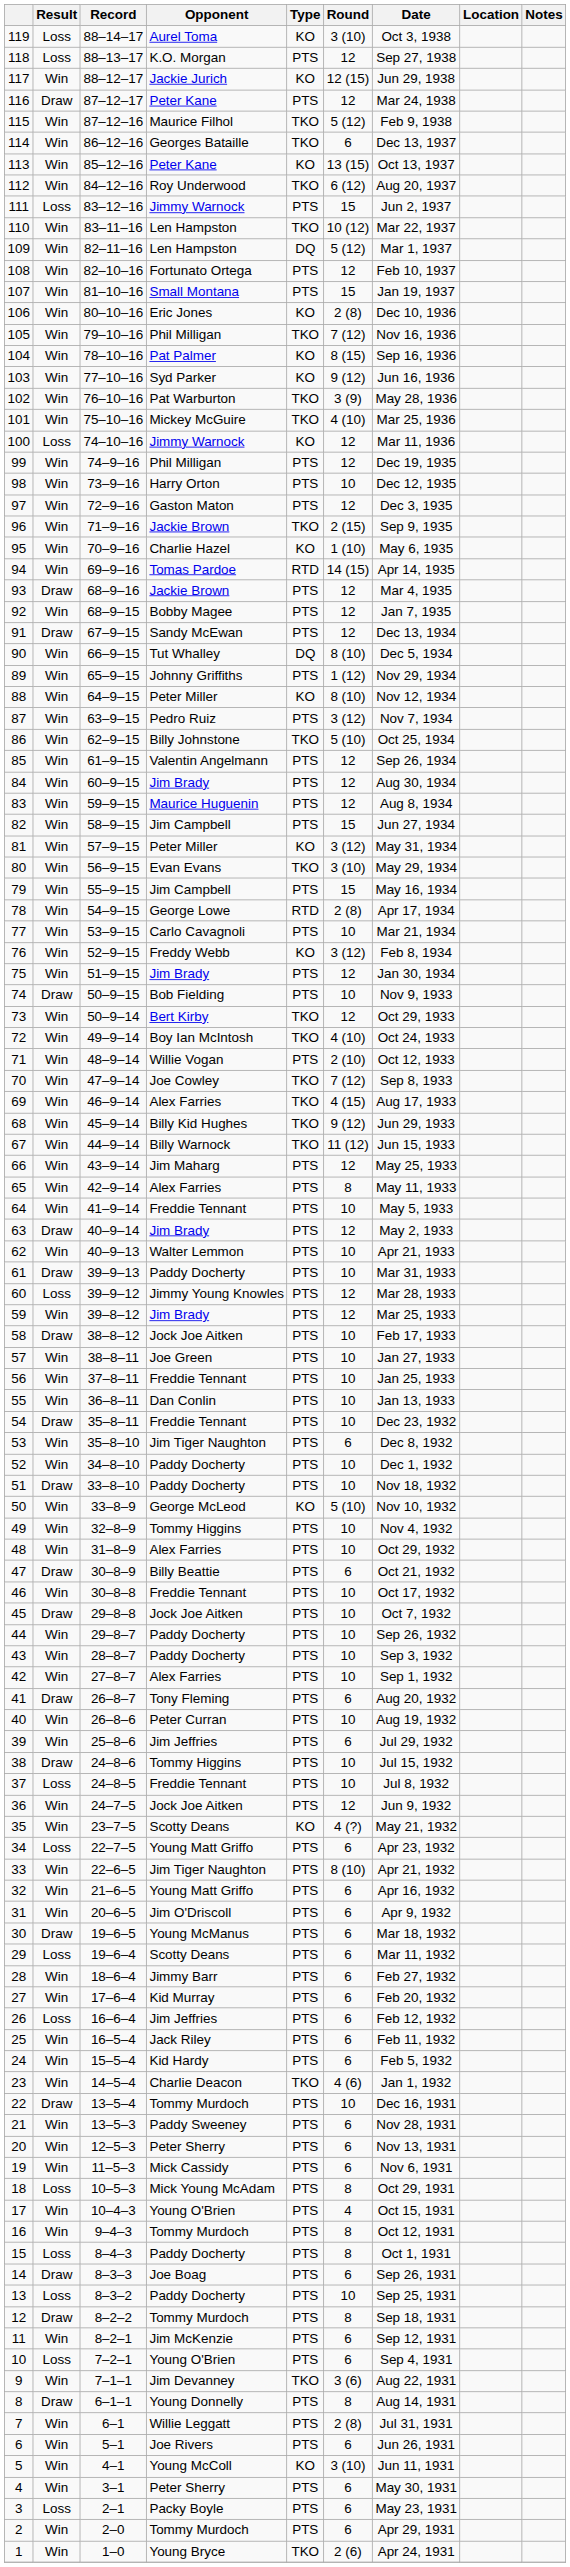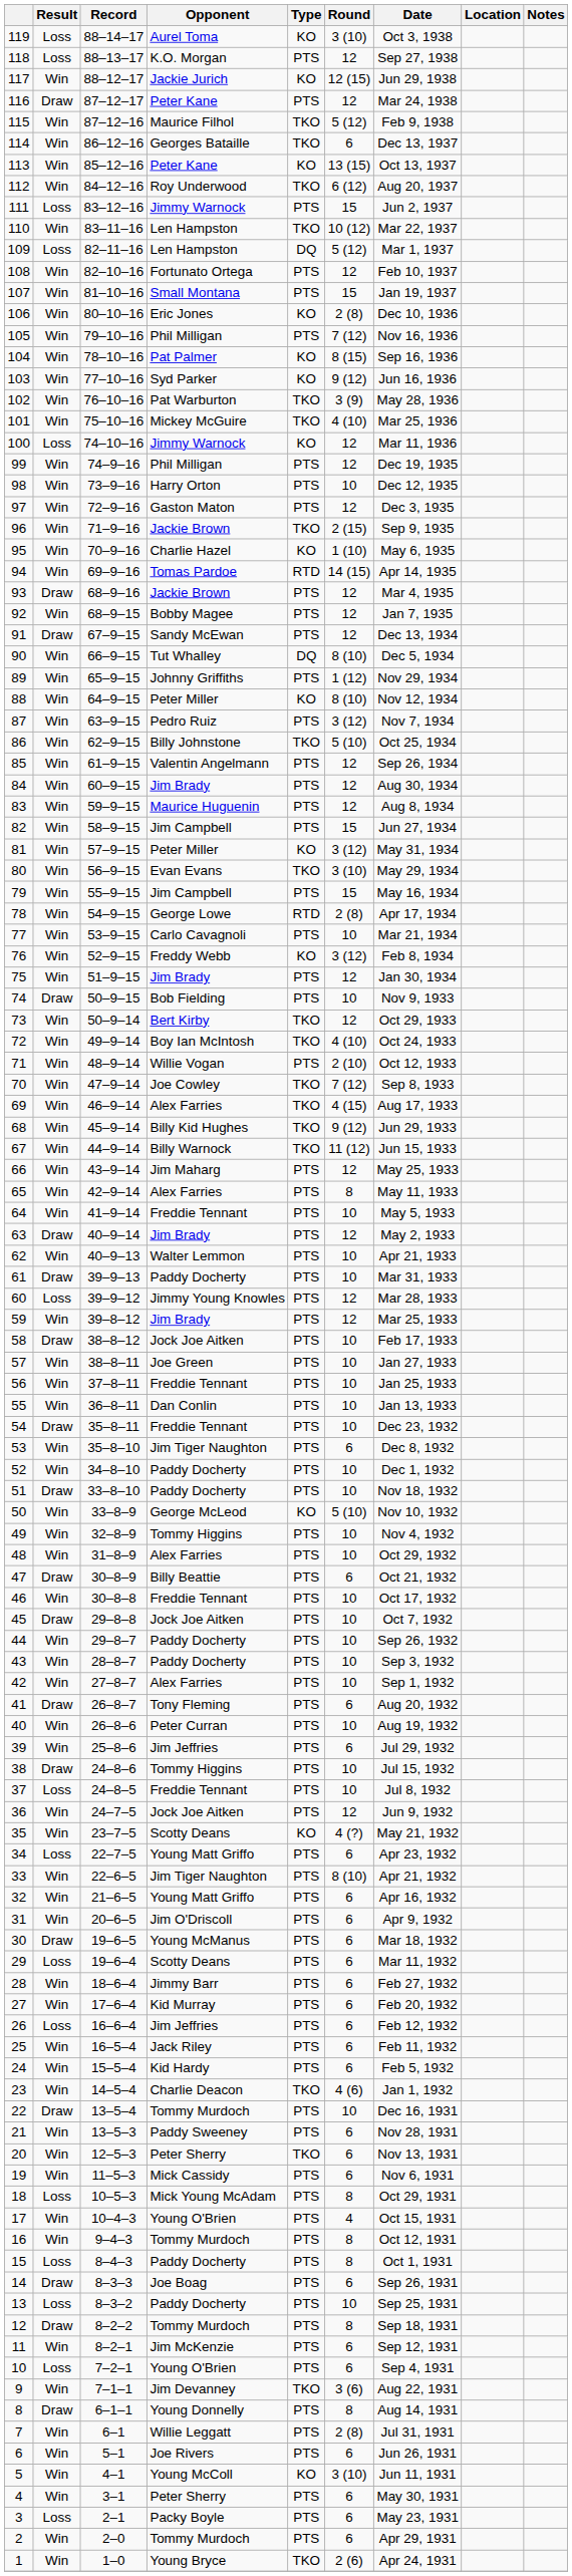109 | Result: Win -> Loss
105 | Type: TKO -> PTS
20 | Type: PTS -> TKO
